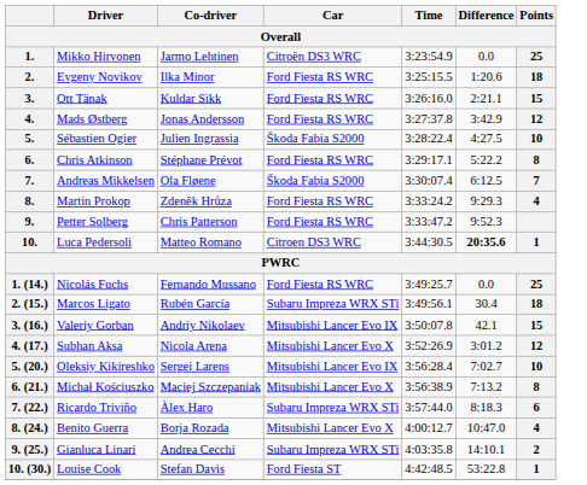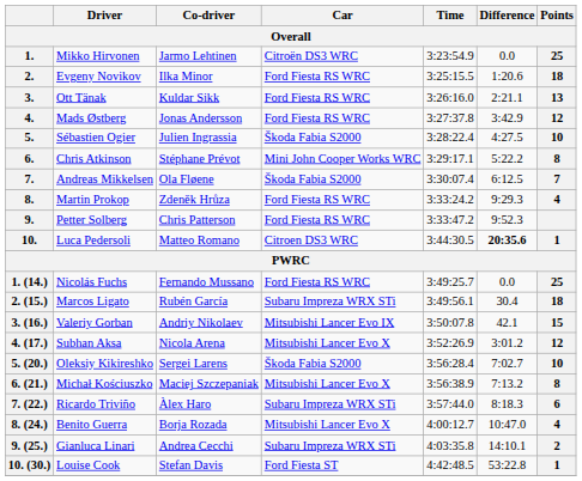3. | Points: 15 -> 13
6. | Car: Ford Fiesta RS WRC -> Mini John Cooper Works WRC
5. (20.) | Car: Mitsubishi Lancer Evo IX -> Škoda Fabia S2000
